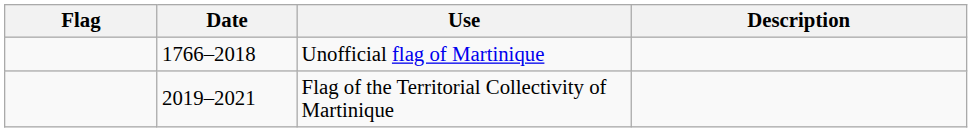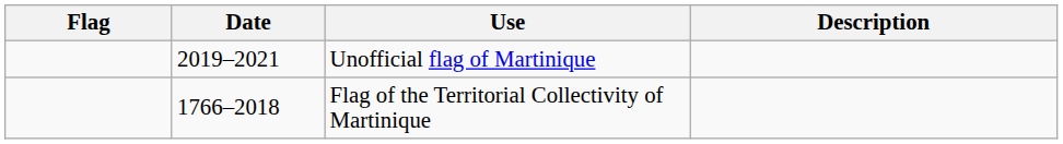Unofficial flag of Martinique | Date: 1766–2018 -> 2019–2021
Flag of the Territorial Collectivity of Martinique | Date: 2019–2021 -> 1766–2018
